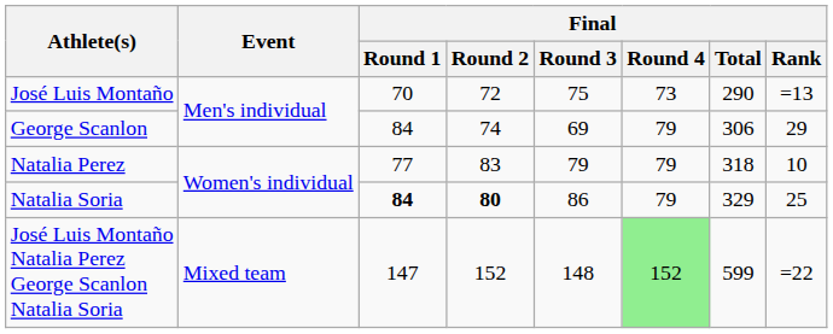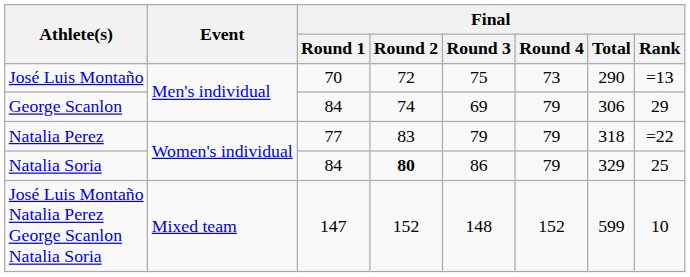Natalia Perez | Final / Rank: 10 -> =22
Natalia Soria | Final / Round 1: bold -> normal
José Luis Montaño Natalia Perez George Scanlon Natalia Soria | Final / Round 4: lightgreen background -> no background
José Luis Montaño Natalia Perez George Scanlon Natalia Soria | Final / Rank: =22 -> 10
